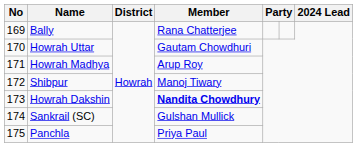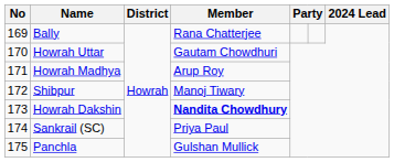Sankrail (SC) | Member: Gulshan Mullick -> Priya Paul
Panchla | Member: Priya Paul -> Gulshan Mullick
